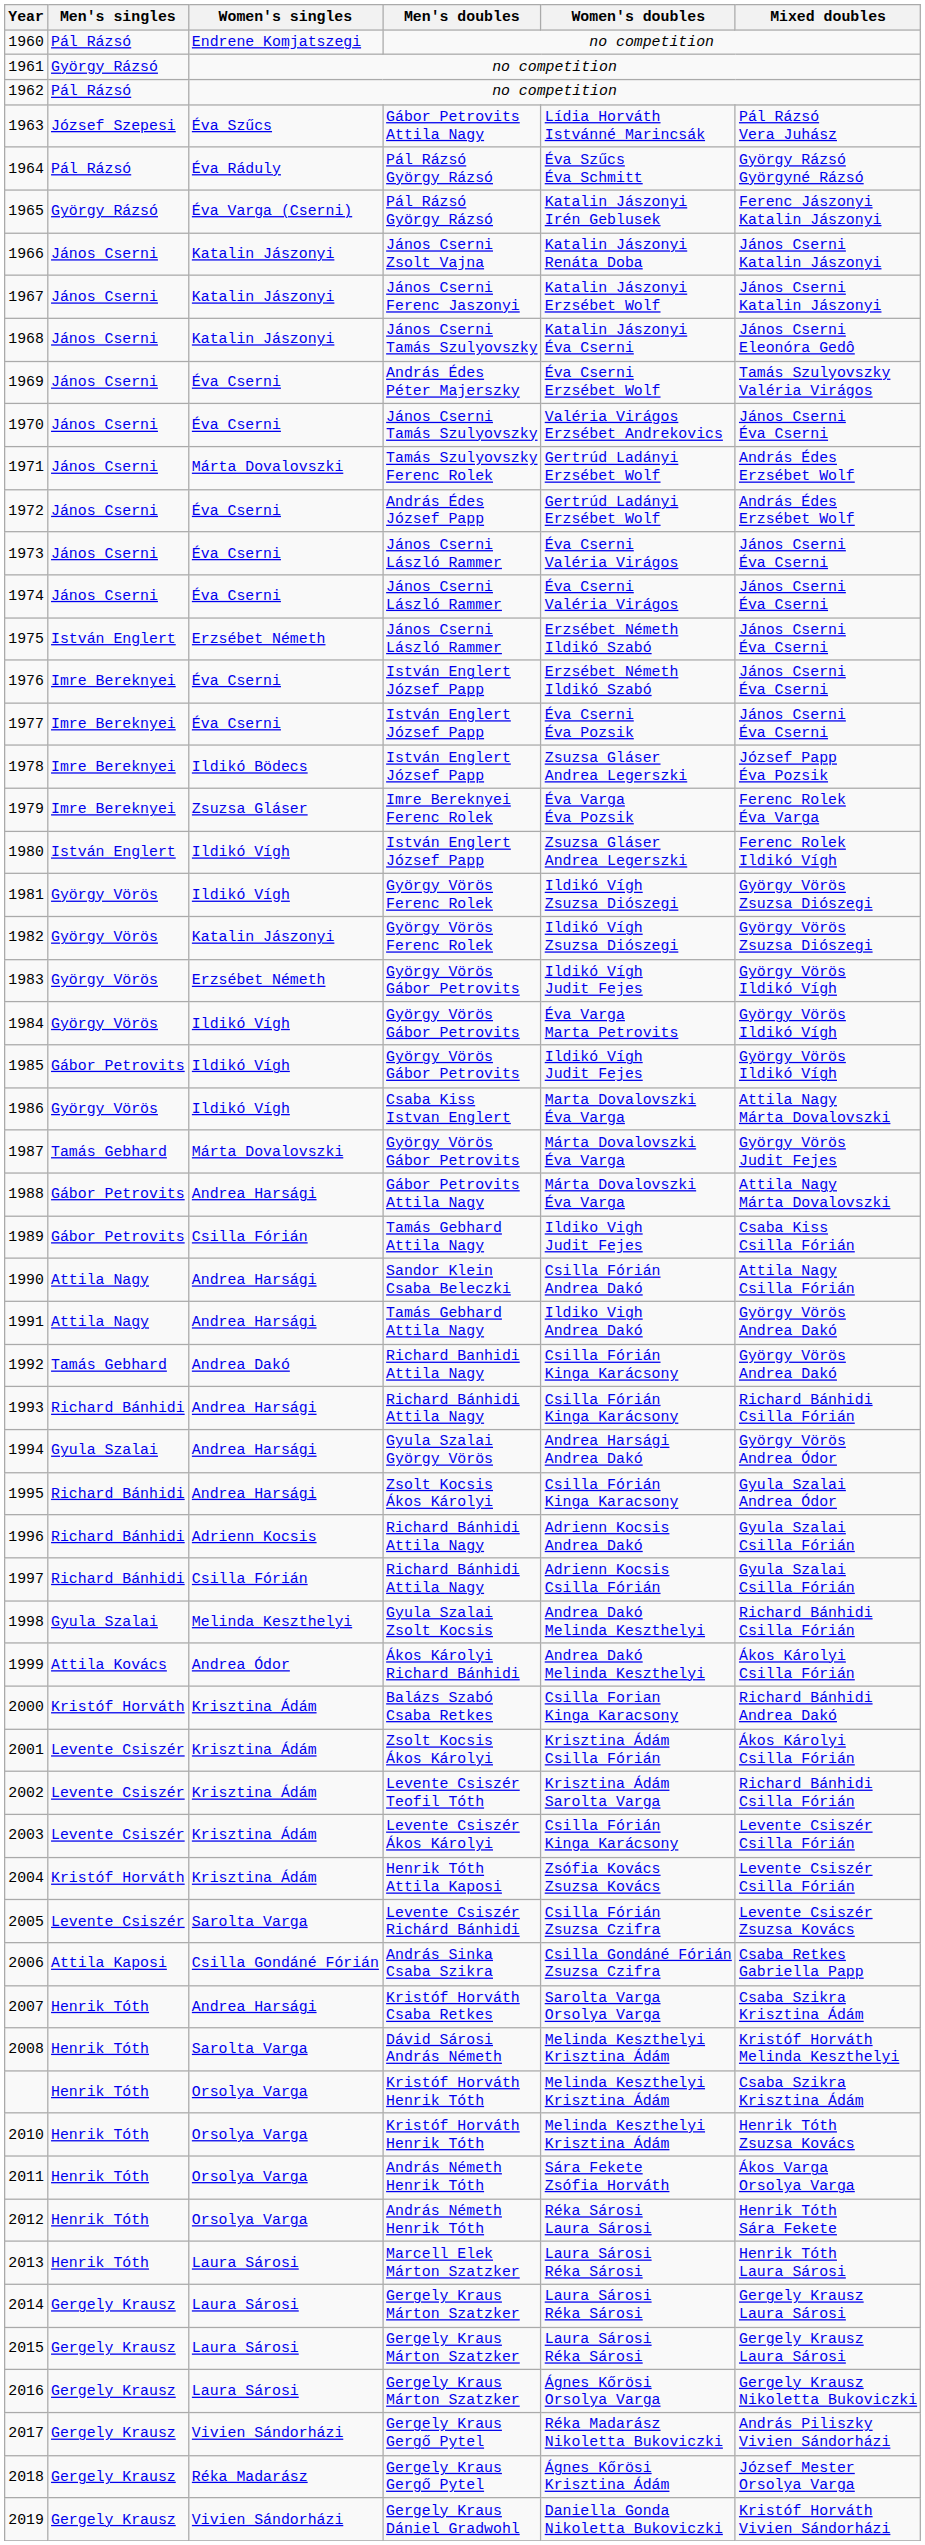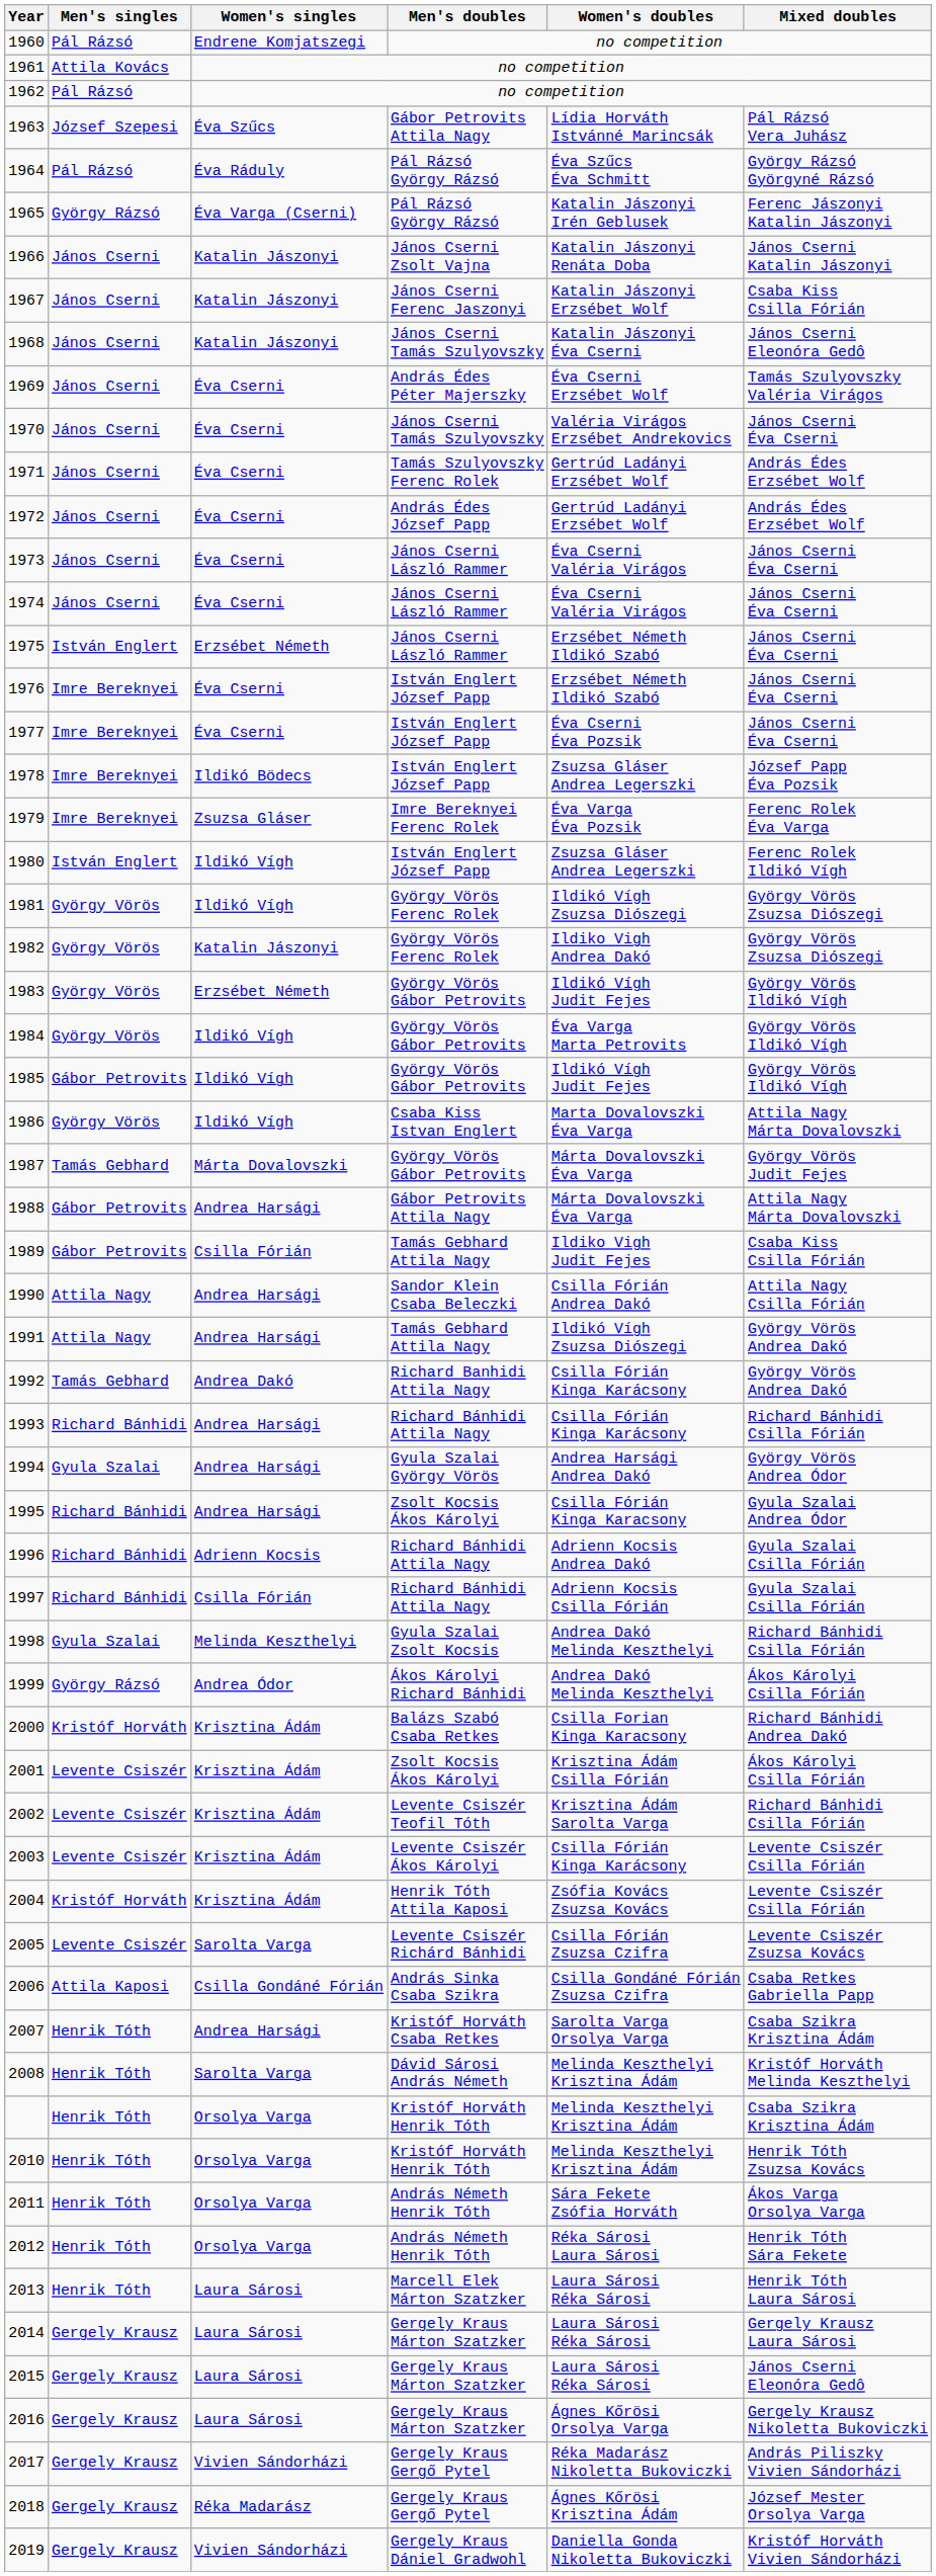1961 | Men's singles: György Rázsó -> Attila Kovács
1967 | Mixed doubles: János Cserni Katalin Jászonyi -> Csaba Kiss Csilla Fórián
1971 | Women's singles: Márta Dovalovszki -> Éva Cserni
1982 | Women's doubles: Ildikó Vígh Zsuzsa Diószegi -> Ildiko Vigh Andrea Dakó
1991 | Women's doubles: Ildiko Vigh Andrea Dakó -> Ildikó Vígh Zsuzsa Diószegi
1999 | Men's singles: Attila Kovács -> György Rázsó
2015 | Mixed doubles: Gergely Krausz Laura Sárosi -> János Cserni Eleonóra Gedô
